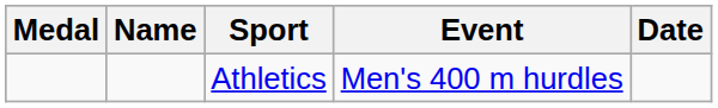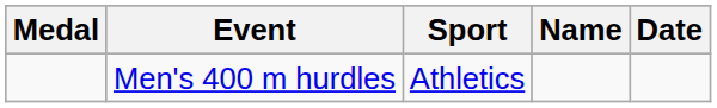columns swapped: Name <-> Event
